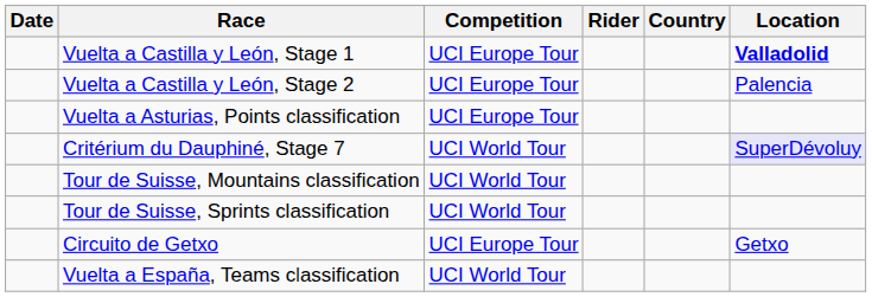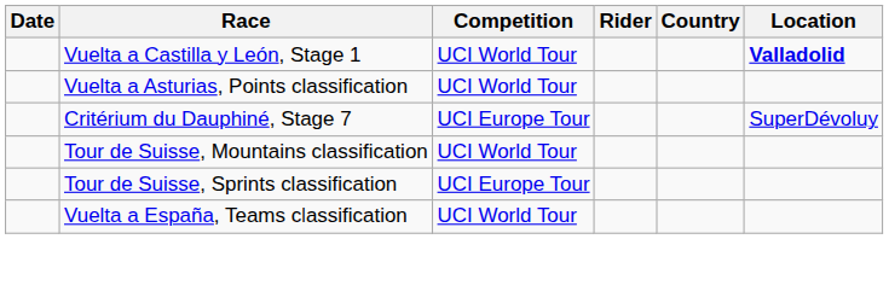Vuelta a Castilla y León, Stage 1 | Competition: UCI Europe Tour -> UCI World Tour
- row: Vuelta a Castilla y León, Stage 2 | UCI Europe Tour | Palencia
Vuelta a Asturias, Points classification | Competition: UCI Europe Tour -> UCI World Tour
Critérium du Dauphiné, Stage 7 | Competition: UCI World Tour -> UCI Europe Tour
Critérium du Dauphiné, Stage 7 | Location: lavender background -> no background
Tour de Suisse, Sprints classification | Competition: UCI World Tour -> UCI Europe Tour
- row: Circuito de Getxo | UCI Europe Tour | Getxo
